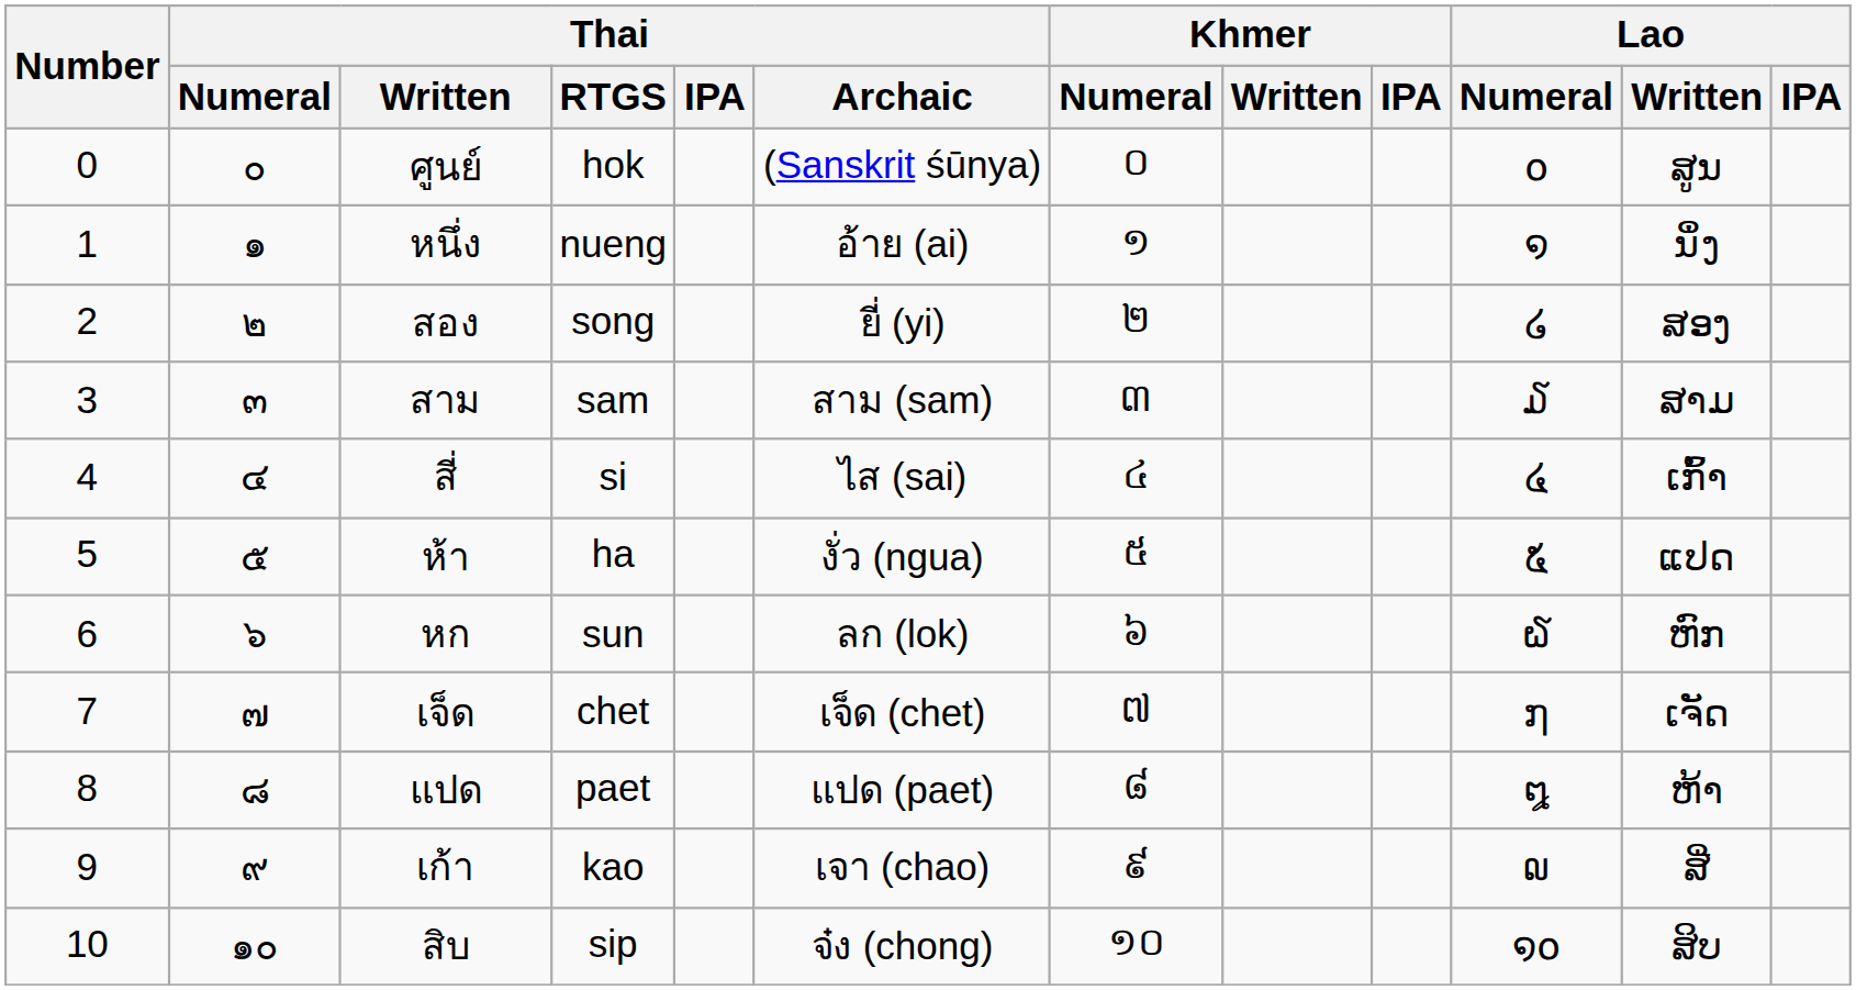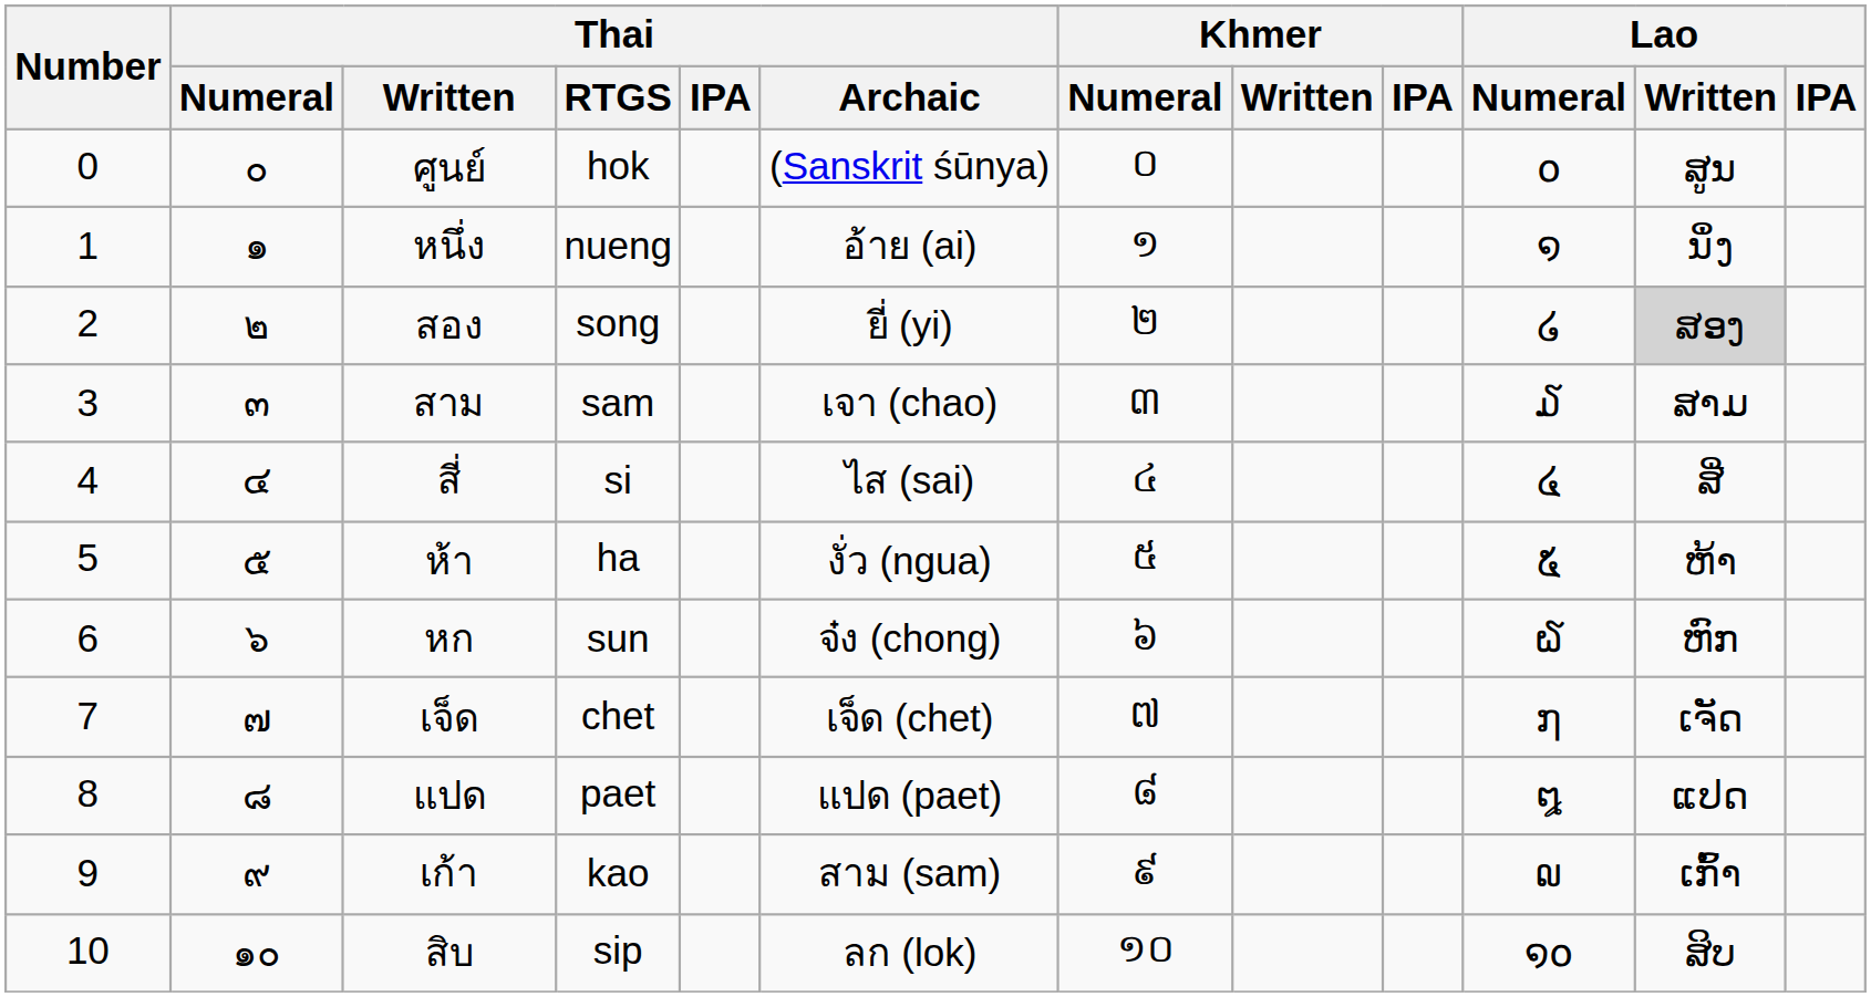สอง | Lao / Written: no background -> lightgrey background
สาม | Thai / Archaic: สาม (sam) -> เจา (chao)
สี่ | Lao / Written: ເກົ້າ -> ສີ່
ห้า | Lao / Written: ແປດ -> ຫ້າ
หก | Thai / Archaic: ลก (lok) -> จ๋ง (chong)
แปด | Lao / Written: ຫ້າ -> ແປດ
เก้า | Thai / Archaic: เจา (chao) -> สาม (sam)
เก้า | Lao / Written: ສີ່ -> ເກົ້າ
สิบ | Thai / Archaic: จ๋ง (chong) -> ลก (lok)
